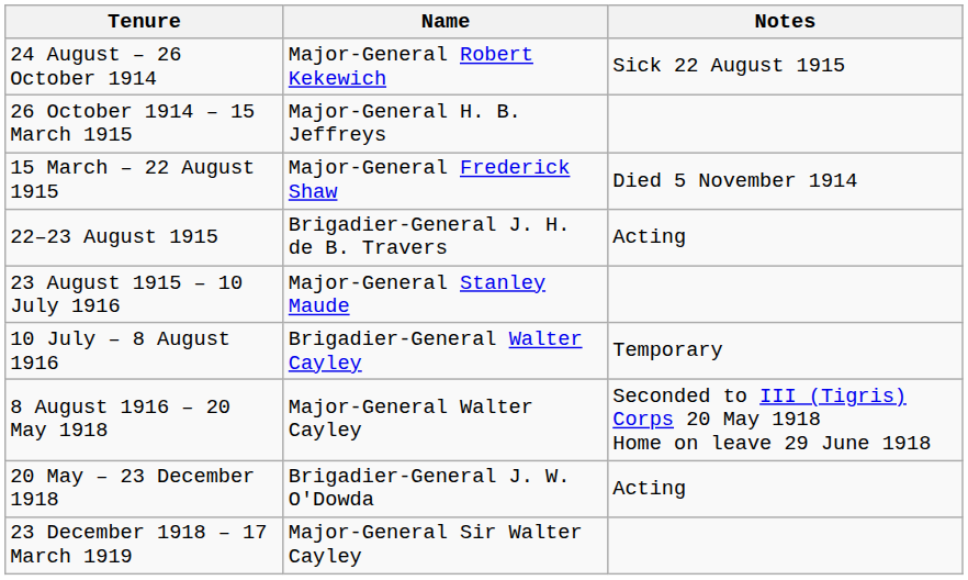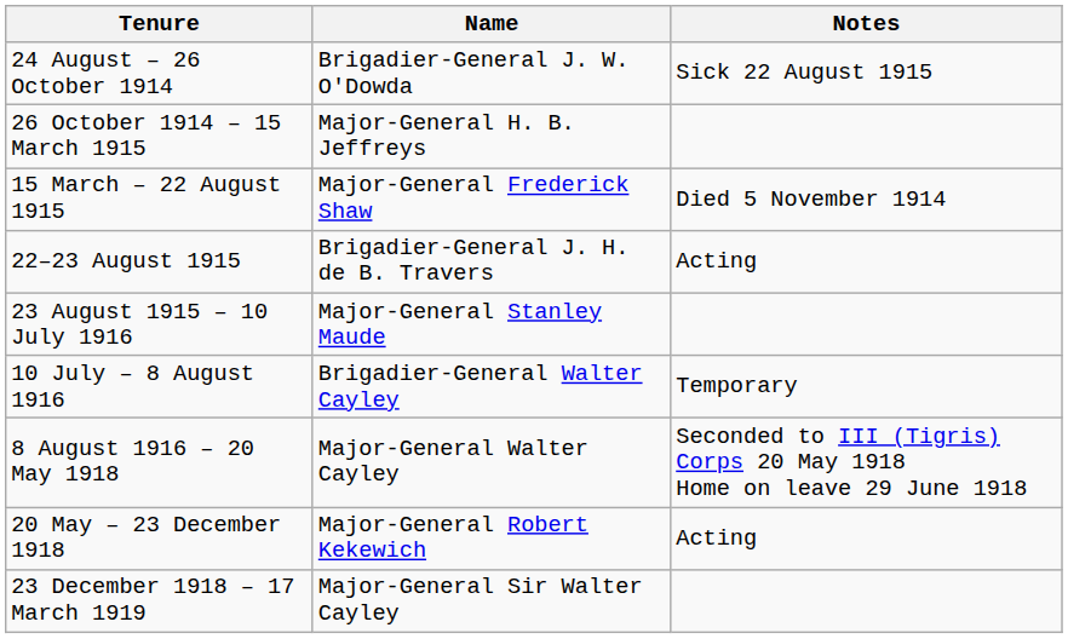24 August – 26 October 1914 | Name: Major-General Robert Kekewich -> Brigadier-General J. W. O'Dowda
20 May – 23 December 1918 | Name: Brigadier-General J. W. O'Dowda -> Major-General Robert Kekewich
